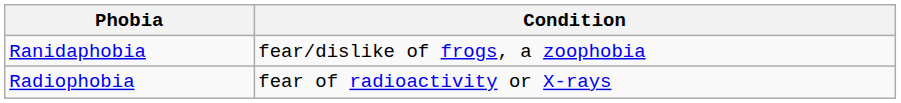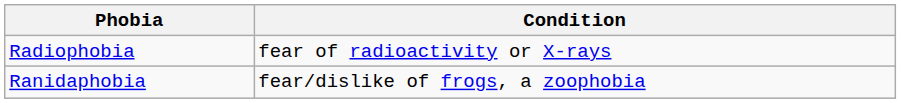rows swapped: Radiophobia <-> Ranidaphobia
